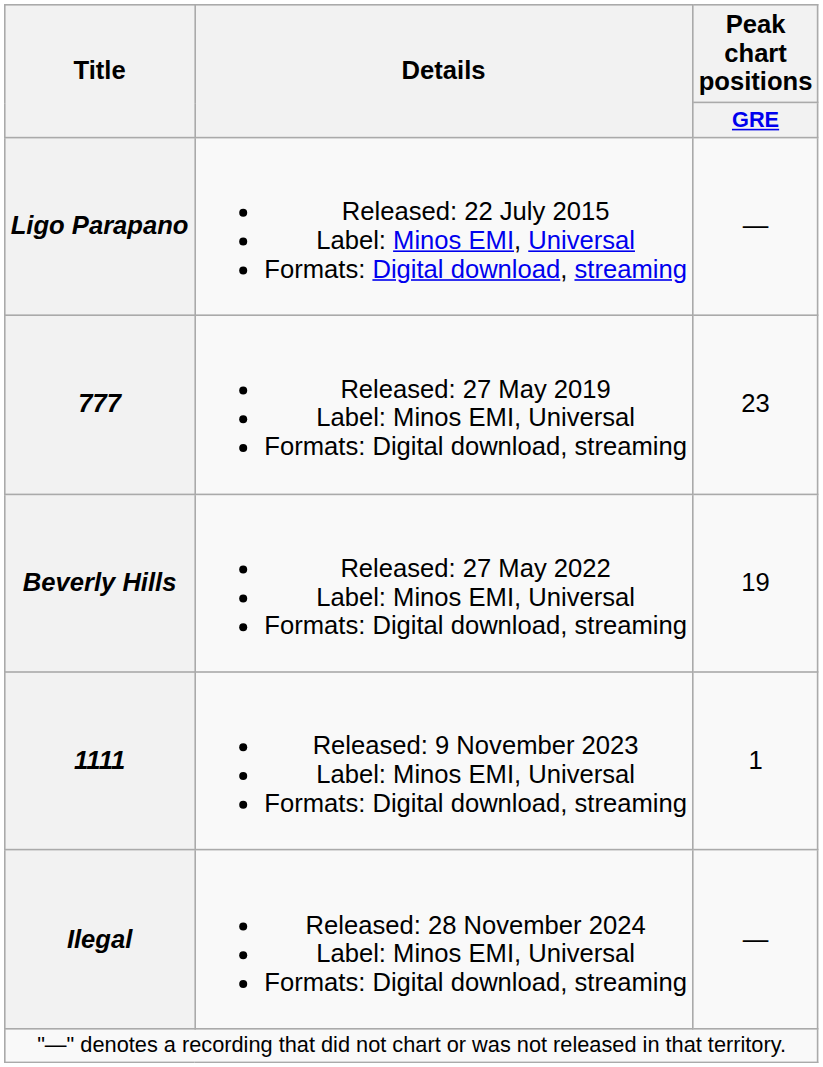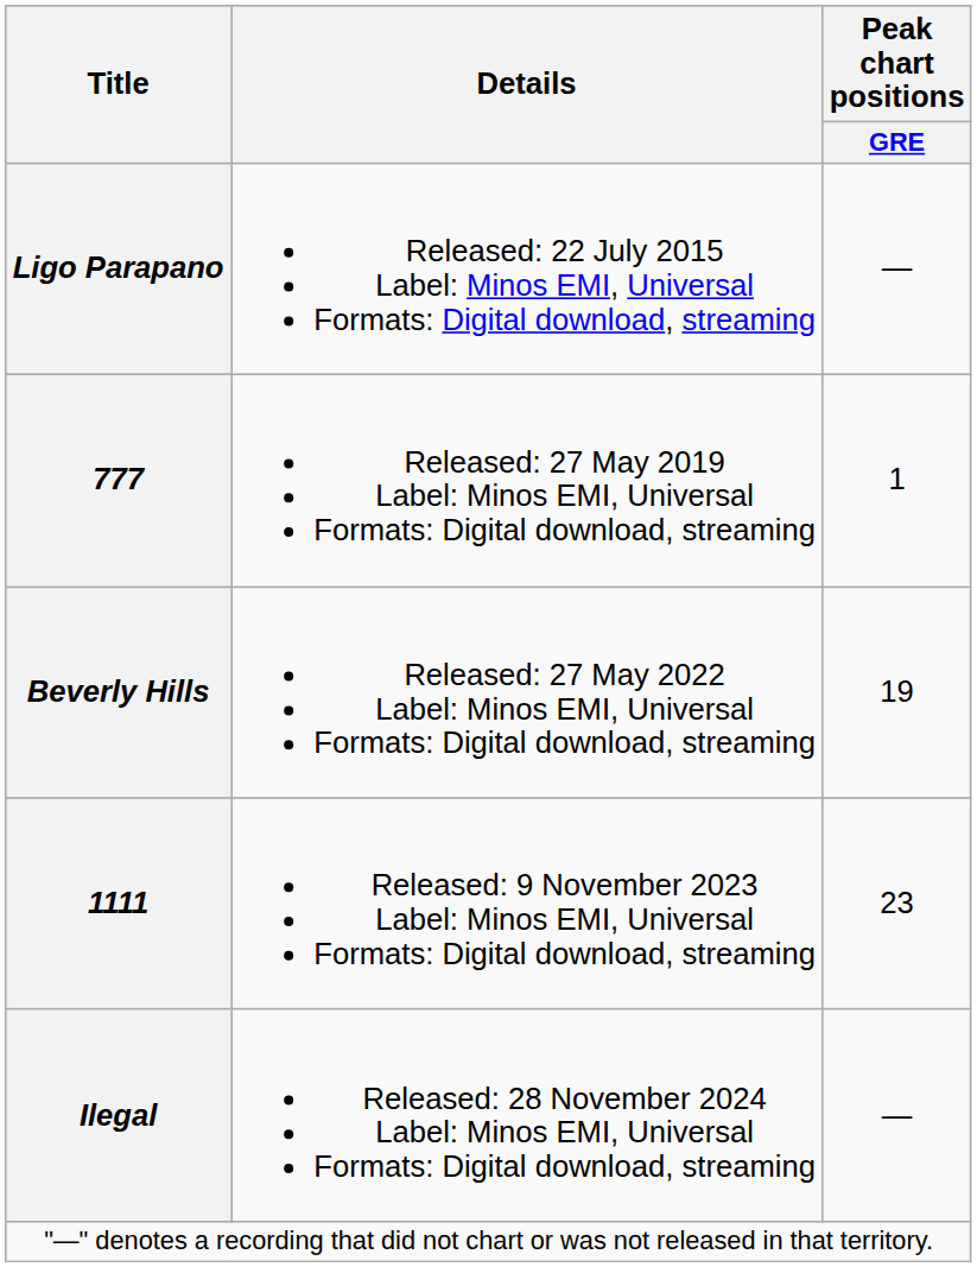777 | Peak chart positions / GRE: 23 -> 1
1111 | Peak chart positions / GRE: 1 -> 23
